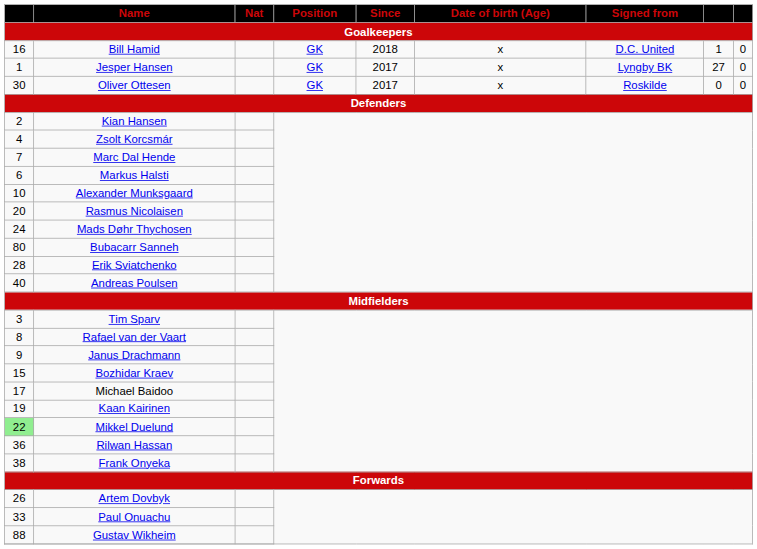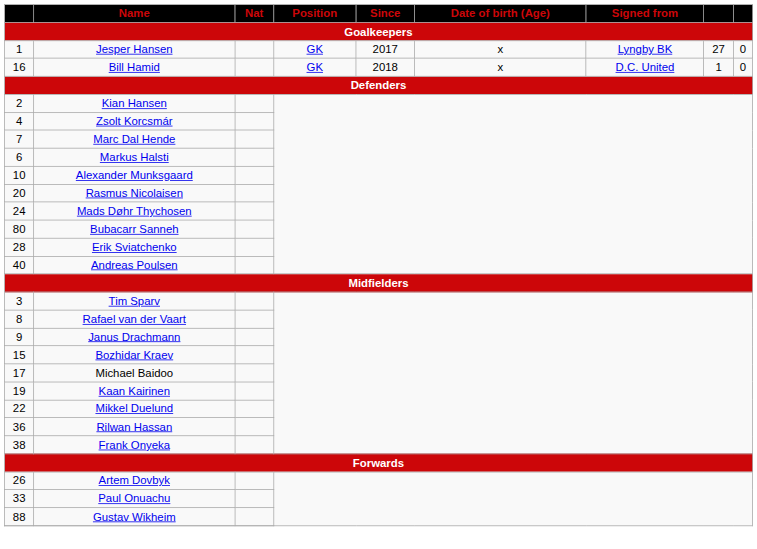rows swapped: Jesper Hansen <-> Bill Hamid
- row: 30 | Oliver Ottesen | GK | 2017 | x | Roskilde | 0 | 0
Mikkel Duelund | column 1: lightgreen background -> no background
